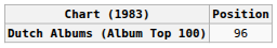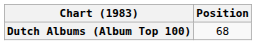Dutch Albums (Album Top 100) | Position: 96 -> 68
